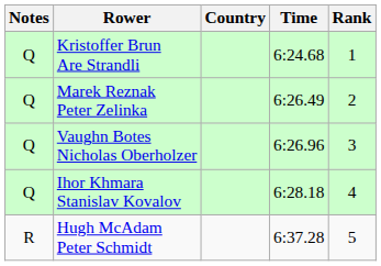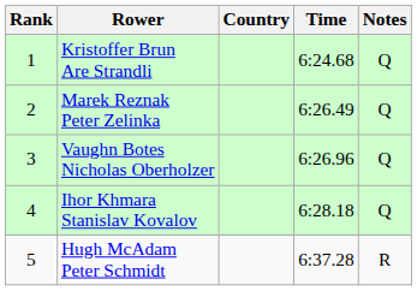columns swapped: Rank <-> Notes
